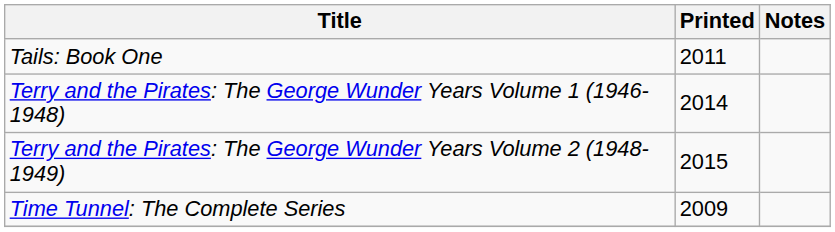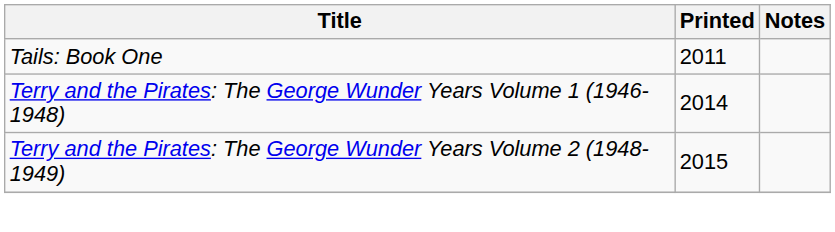- row: Time Tunnel: The Complete Series | 2009
